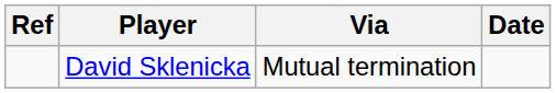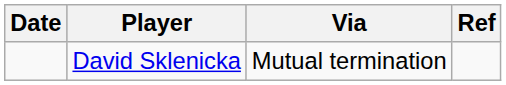columns swapped: Date <-> Ref
